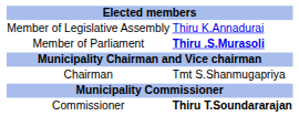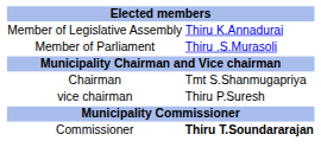Member of Parliament | column 2: bold -> normal
+ row: vice chairman | Thiru P.Suresh
